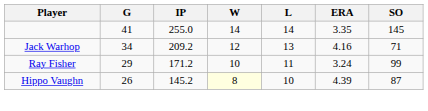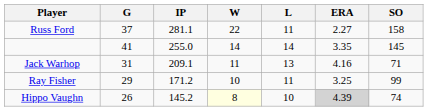+ row: Russ Ford | 37 | 281.1 | 22 | 11 | 2.27 | 158
Jack Warhop | G: 34 -> 31
Jack Warhop | IP: 209.2 -> 209.1
Jack Warhop | W: 12 -> 11
Ray Fisher | ERA: 3.24 -> 3.25
Hippo Vaughn | ERA: no background -> lightgrey background
Hippo Vaughn | SO: 87 -> 74
